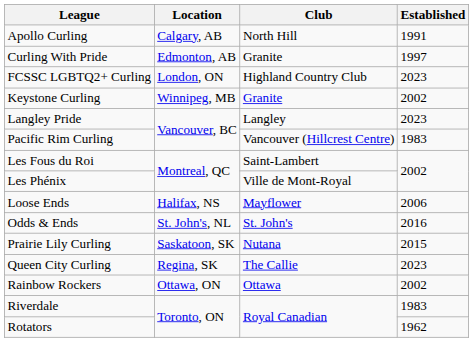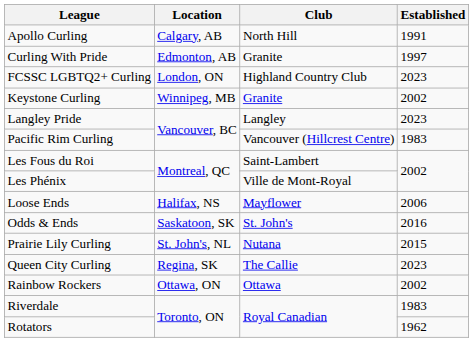Odds & Ends | Location: St. John's, NL -> Saskatoon, SK
Prairie Lily Curling | Location: Saskatoon, SK -> St. John's, NL
